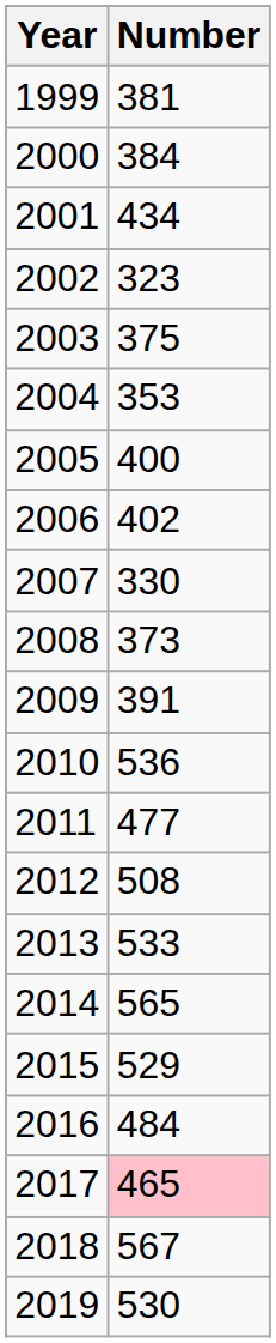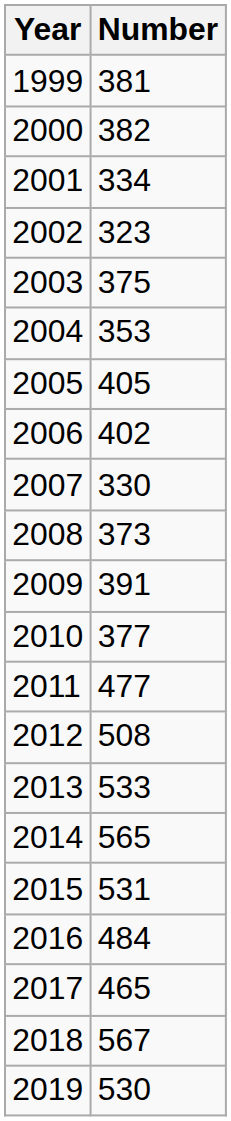2000 | Number: 384 -> 382
2001 | Number: 434 -> 334
2005 | Number: 400 -> 405
2010 | Number: 536 -> 377
2015 | Number: 529 -> 531
2017 | Number: pink background -> no background
